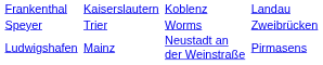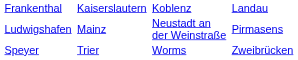rows swapped: Ludwigshafen <-> Speyer
